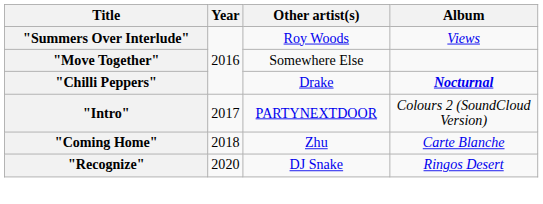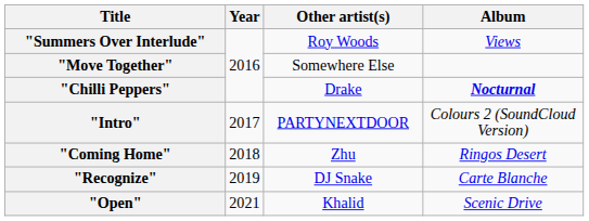"Coming Home" | Album: Carte Blanche -> Ringos Desert
"Recognize" | Year: 2020 -> 2019
"Recognize" | Album: Ringos Desert -> Carte Blanche
+ row: "Open" | 2021 | Khalid | Scenic Drive
